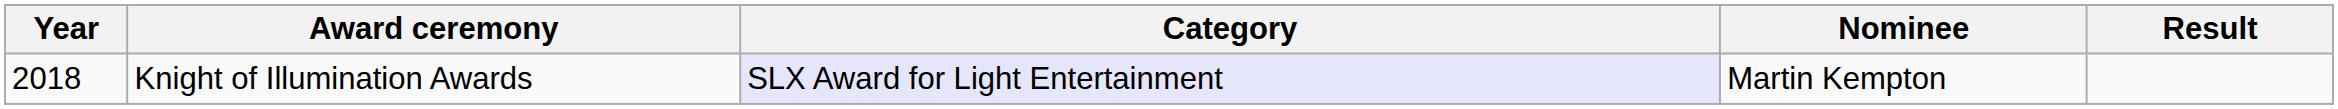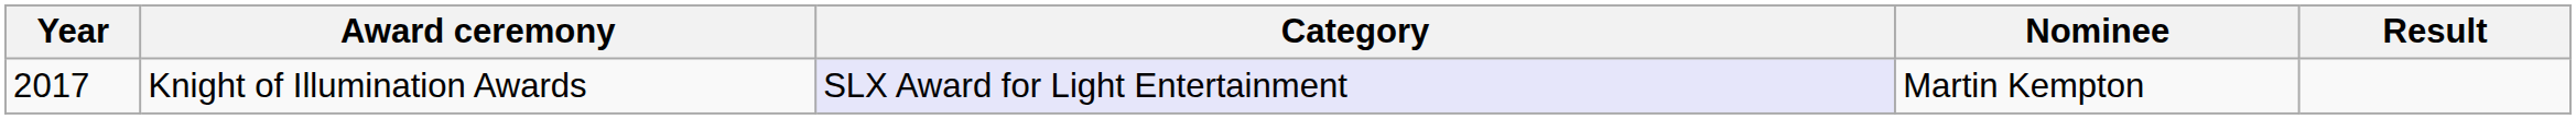Knight of Illumination Awards | Year: 2018 -> 2017
